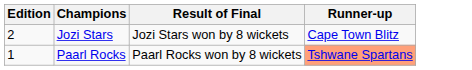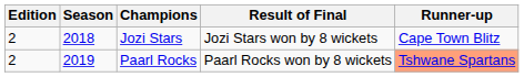+ column: Season | 2018 | 2019
Paarl Rocks | Edition: 1 -> 2
